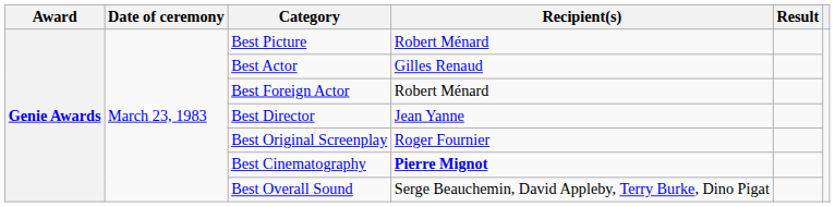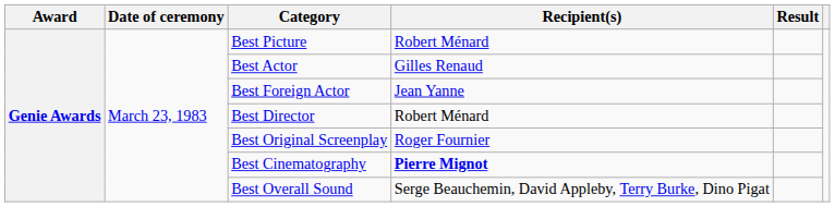Best Foreign Actor | Recipient(s): Robert Ménard -> Jean Yanne
Best Director | Recipient(s): Jean Yanne -> Robert Ménard
